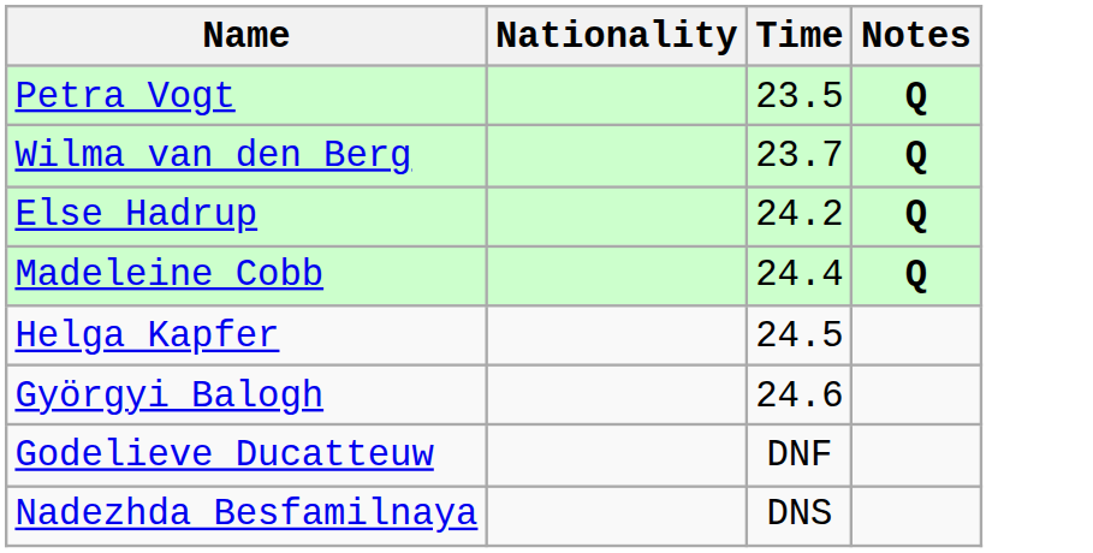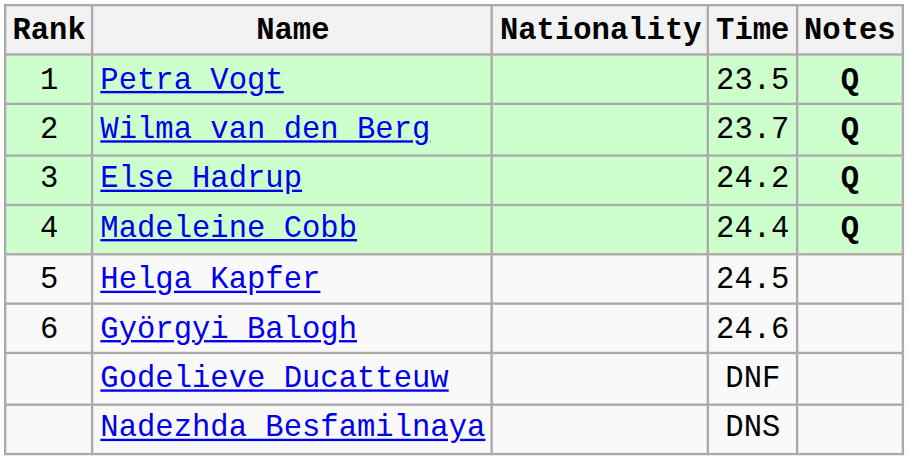+ column: Rank | 1 | 2 | 3 | 4 | 5 | 6
